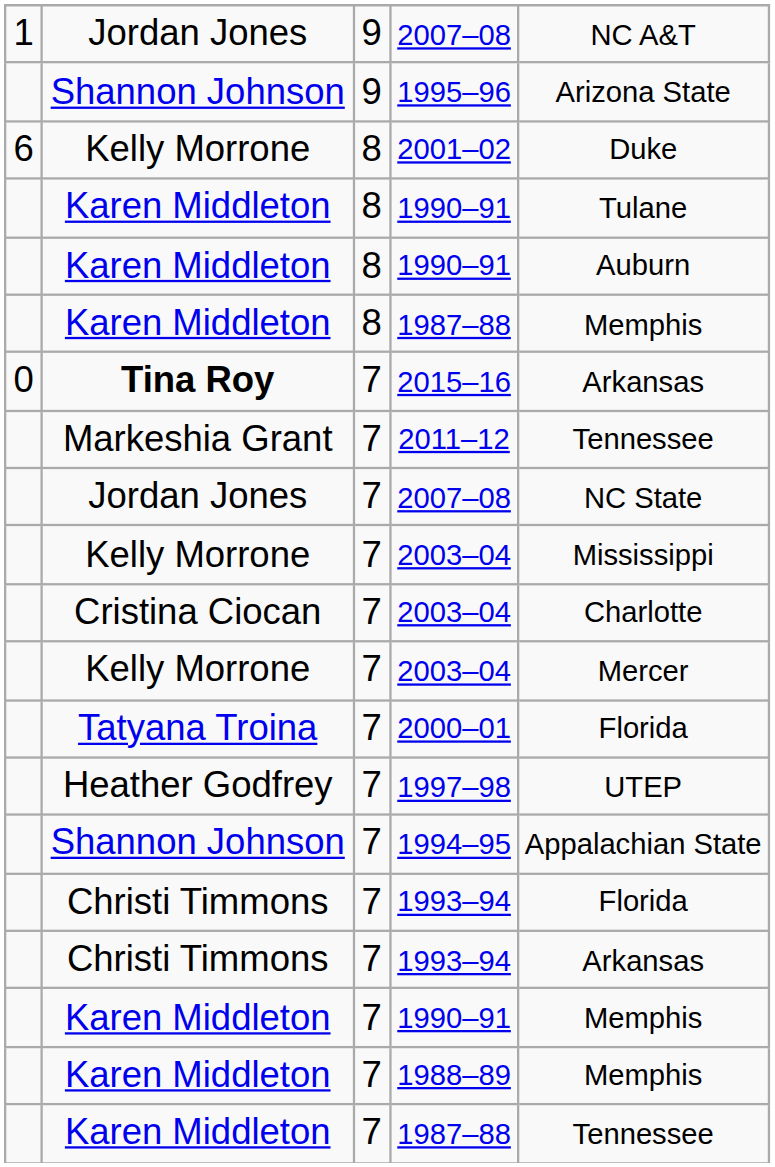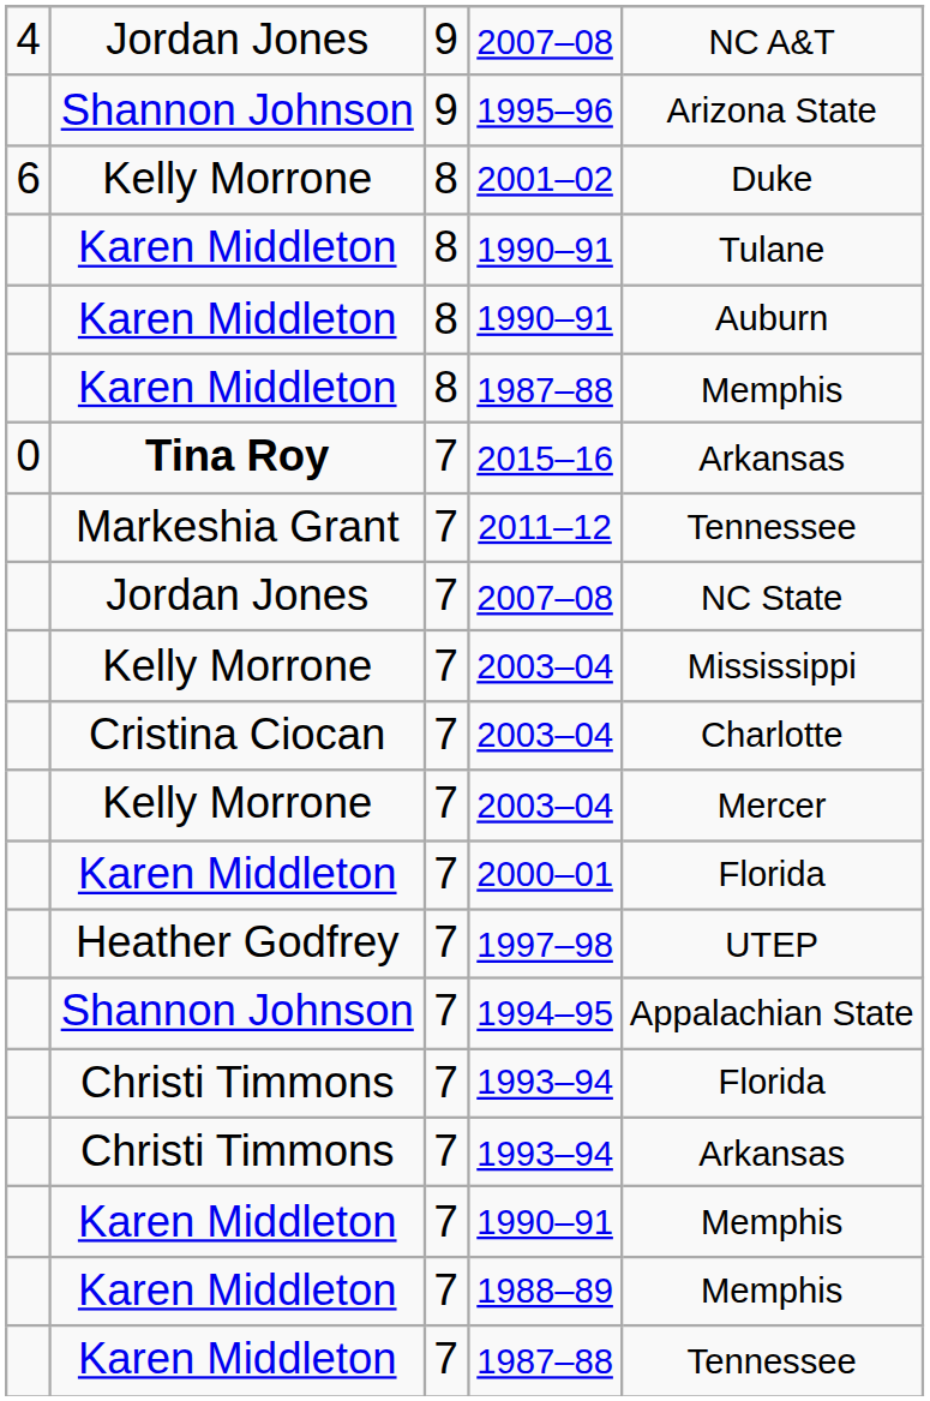9 / 2007–08 | column 1: 1 -> 4
2000–01 | column 2: Tatyana Troina -> Karen Middleton
